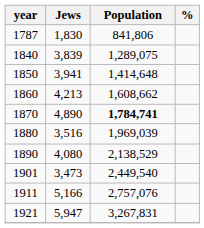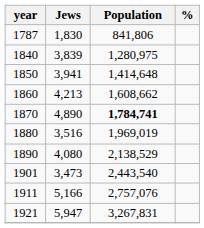1840 | Population: 1,289,075 -> 1,280,975
1880 | Population: 1,969,039 -> 1,969,019
1901 | Population: 2,449,540 -> 2,443,540
